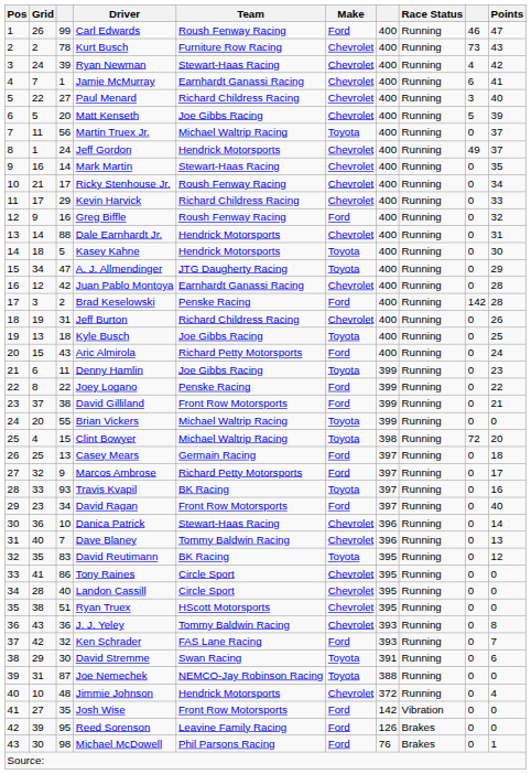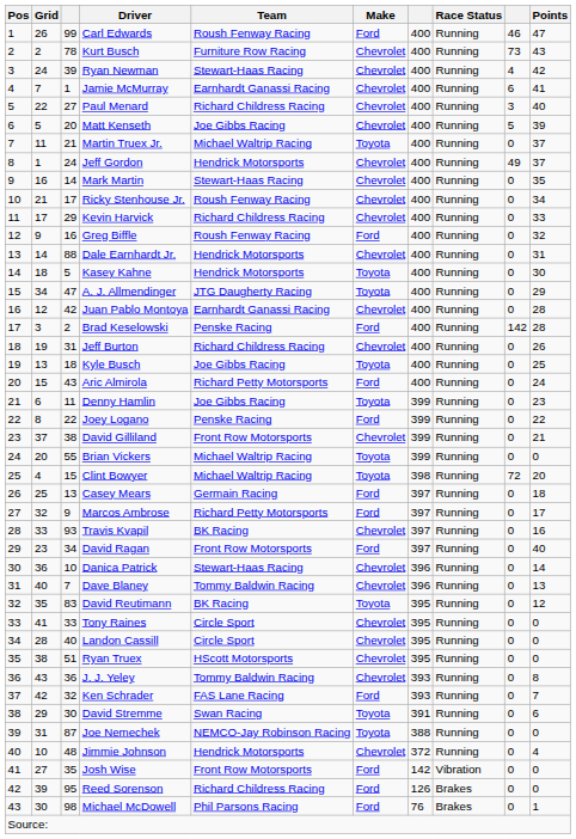Martin Truex Jr. | column 3: 56 -> 21
David Gilliland | Make: Ford -> Chevrolet
Travis Kvapil | Make: Toyota -> Chevrolet
Tony Raines | column 3: 86 -> 33
Reed Sorenson | Team: Leavine Family Racing -> Richard Childress Racing
